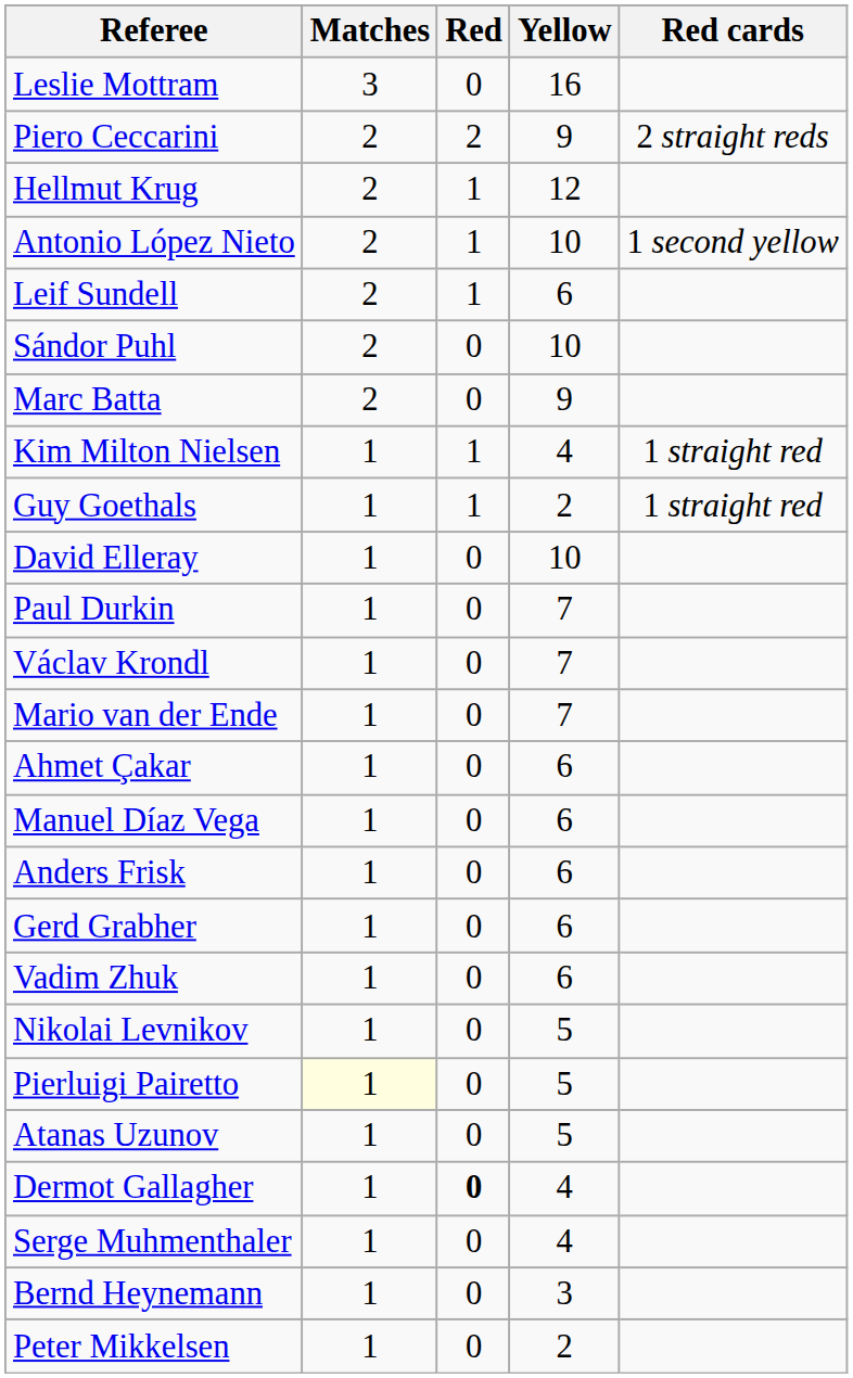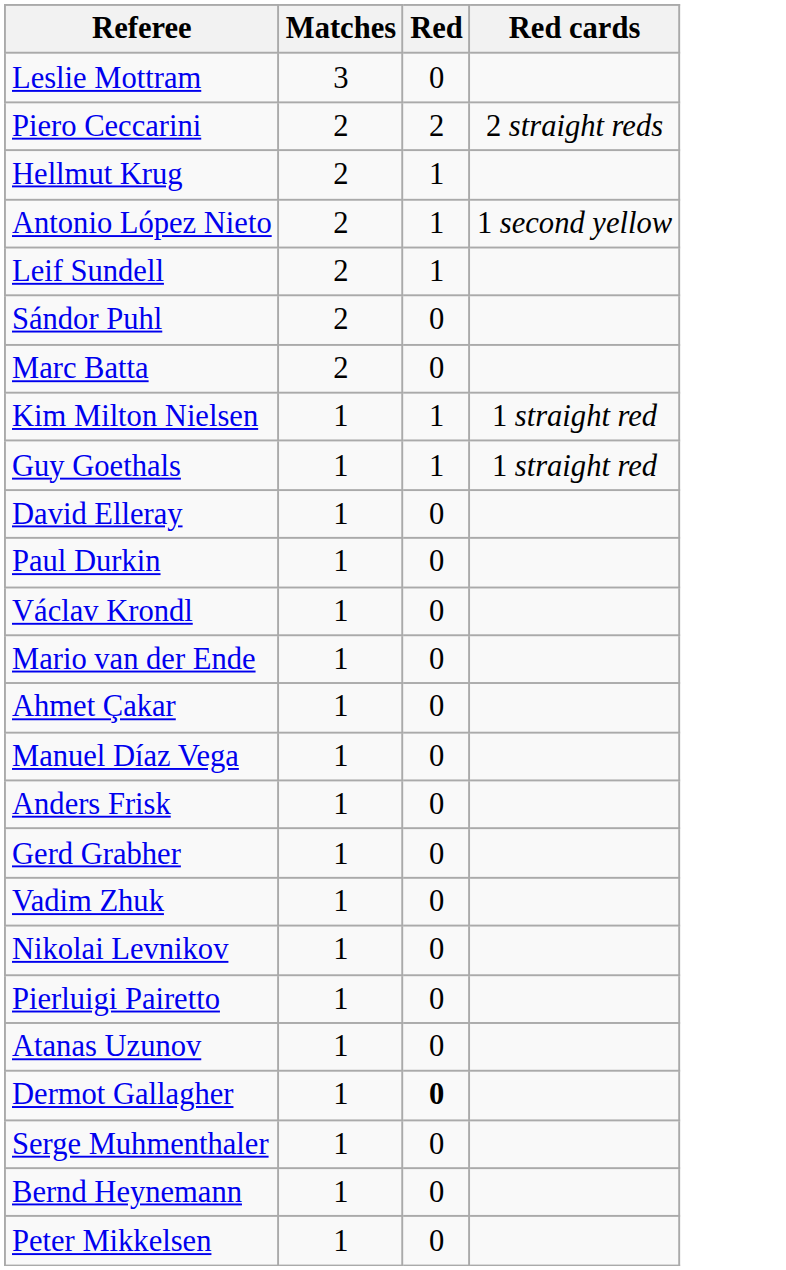- column: Yellow | 16 | 9 | 12 | 10 | 6 | 10 | 9 | 4 | 2 | 10 | 7 | 7 | 7 | 6 | 6 | 6 | 6 | 6 | 5 | 5 | 5 | 4 | 4 | 3 | 2
Pierluigi Pairetto | Matches: lightyellow background -> no background
